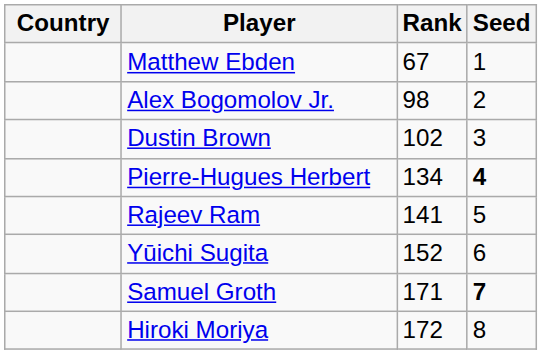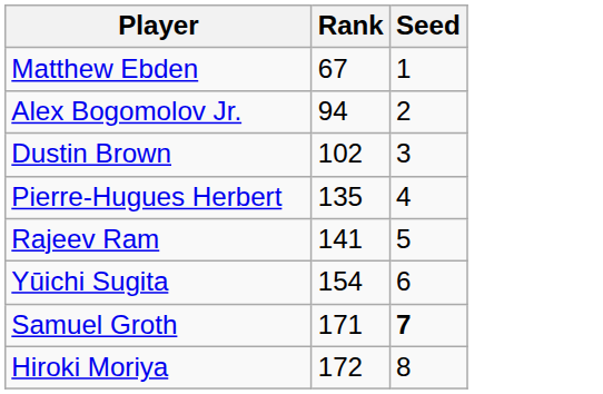- column: Country
Alex Bogomolov Jr. | Rank: 98 -> 94
Pierre-Hugues Herbert | Rank: 134 -> 135
Pierre-Hugues Herbert | Seed: bold -> normal
Yūichi Sugita | Rank: 152 -> 154
